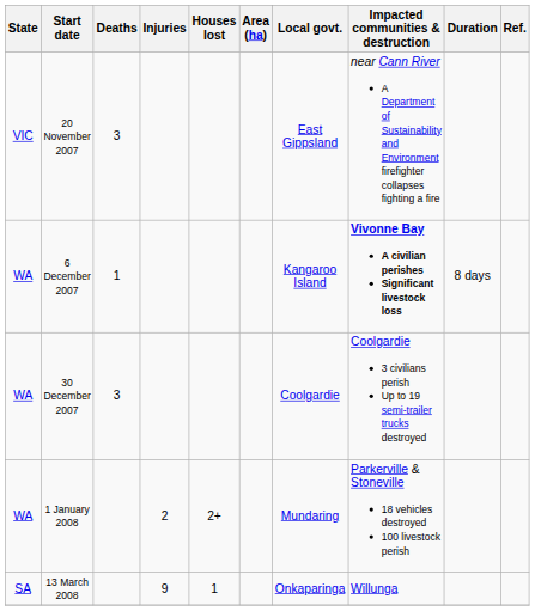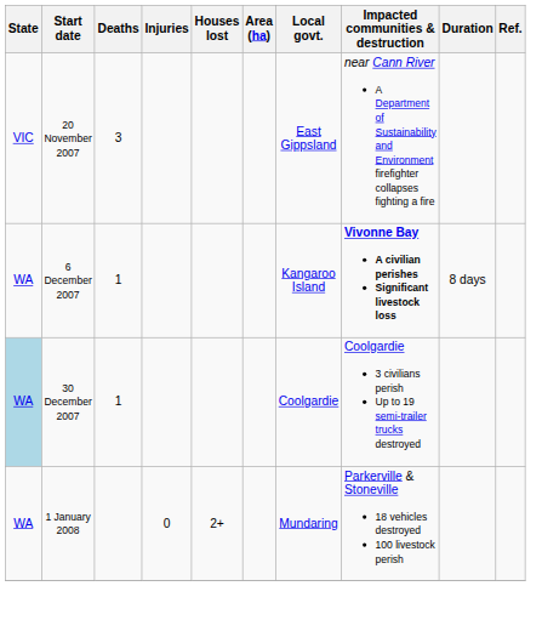30 December 2007 | State: no background -> lightblue background
30 December 2007 | Deaths: 3 -> 1
1 January 2008 | Injuries: 2 -> 0
- row: SA | 13 March 2008 | 9 | 1 | Onkaparinga | Willunga
